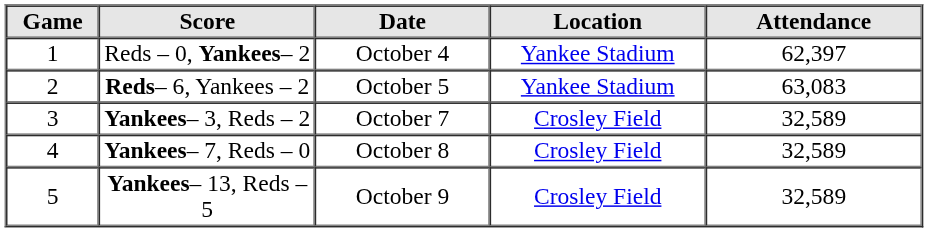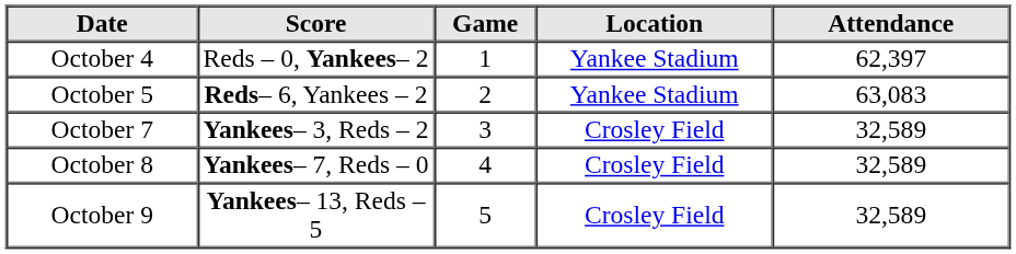columns swapped: Game <-> Date
